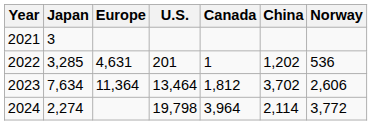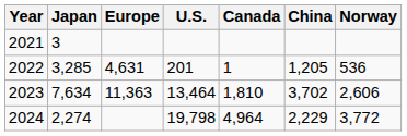2022 | China: 1,202 -> 1,205
2023 | Europe: 11,364 -> 11,363
2023 | Canada: 1,812 -> 1,810
2024 | Canada: 3,964 -> 4,964
2024 | China: 2,114 -> 2,229
